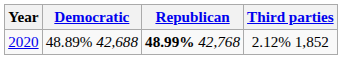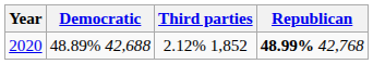columns swapped: Republican <-> Third parties
